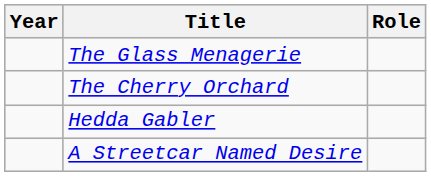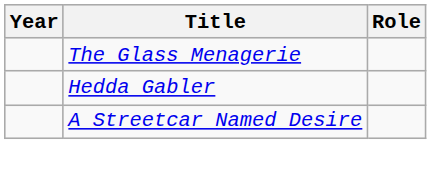- row: The Cherry Orchard
